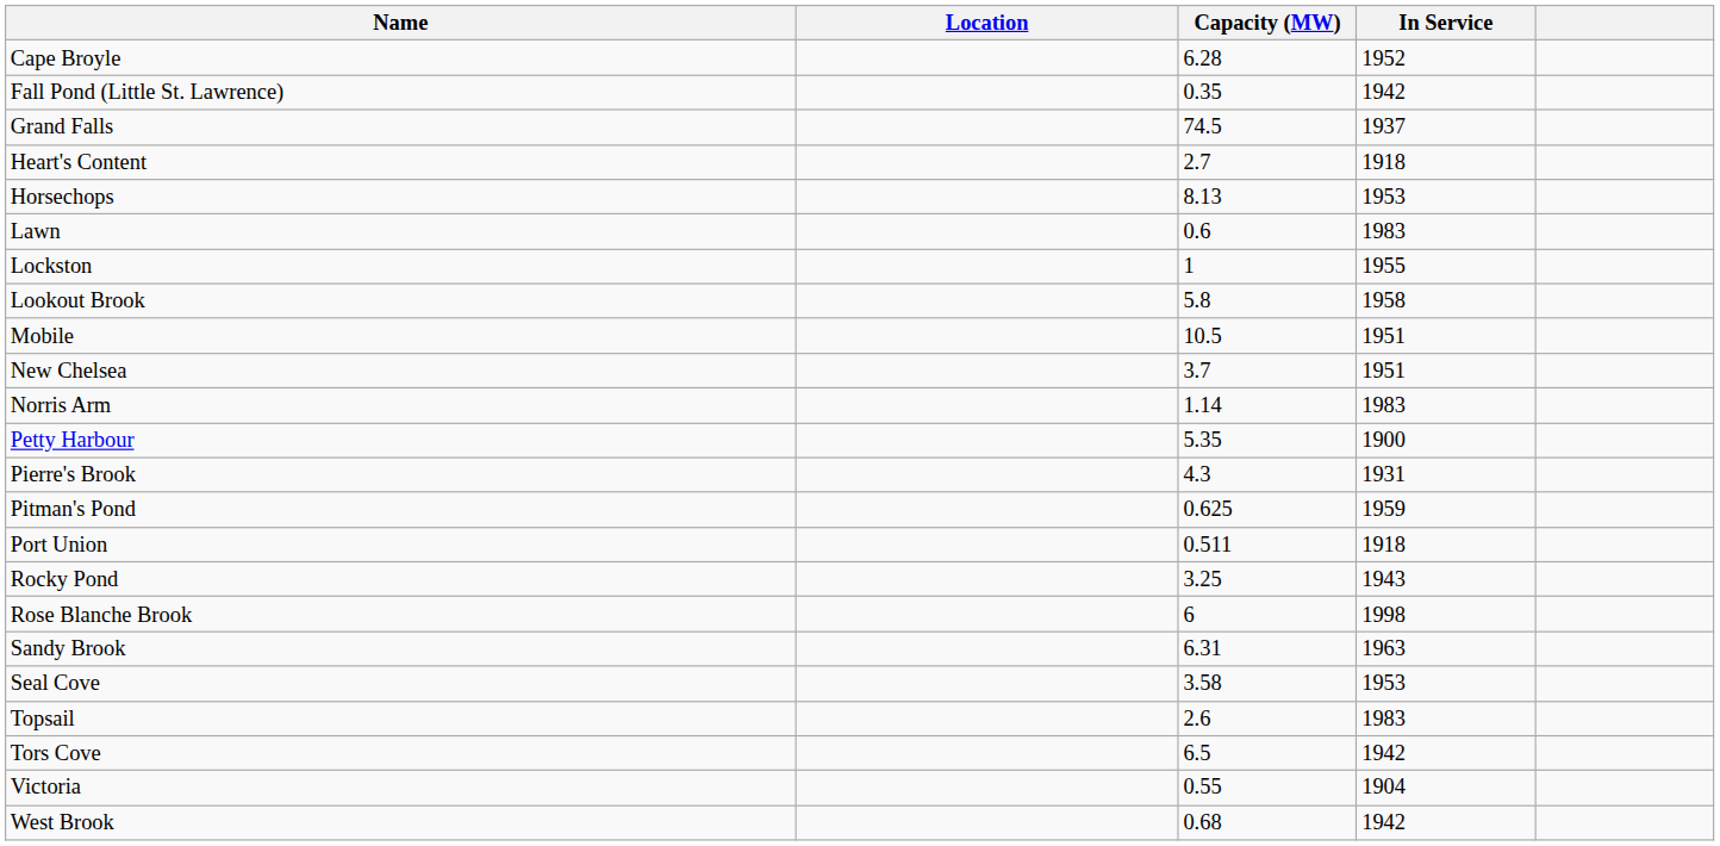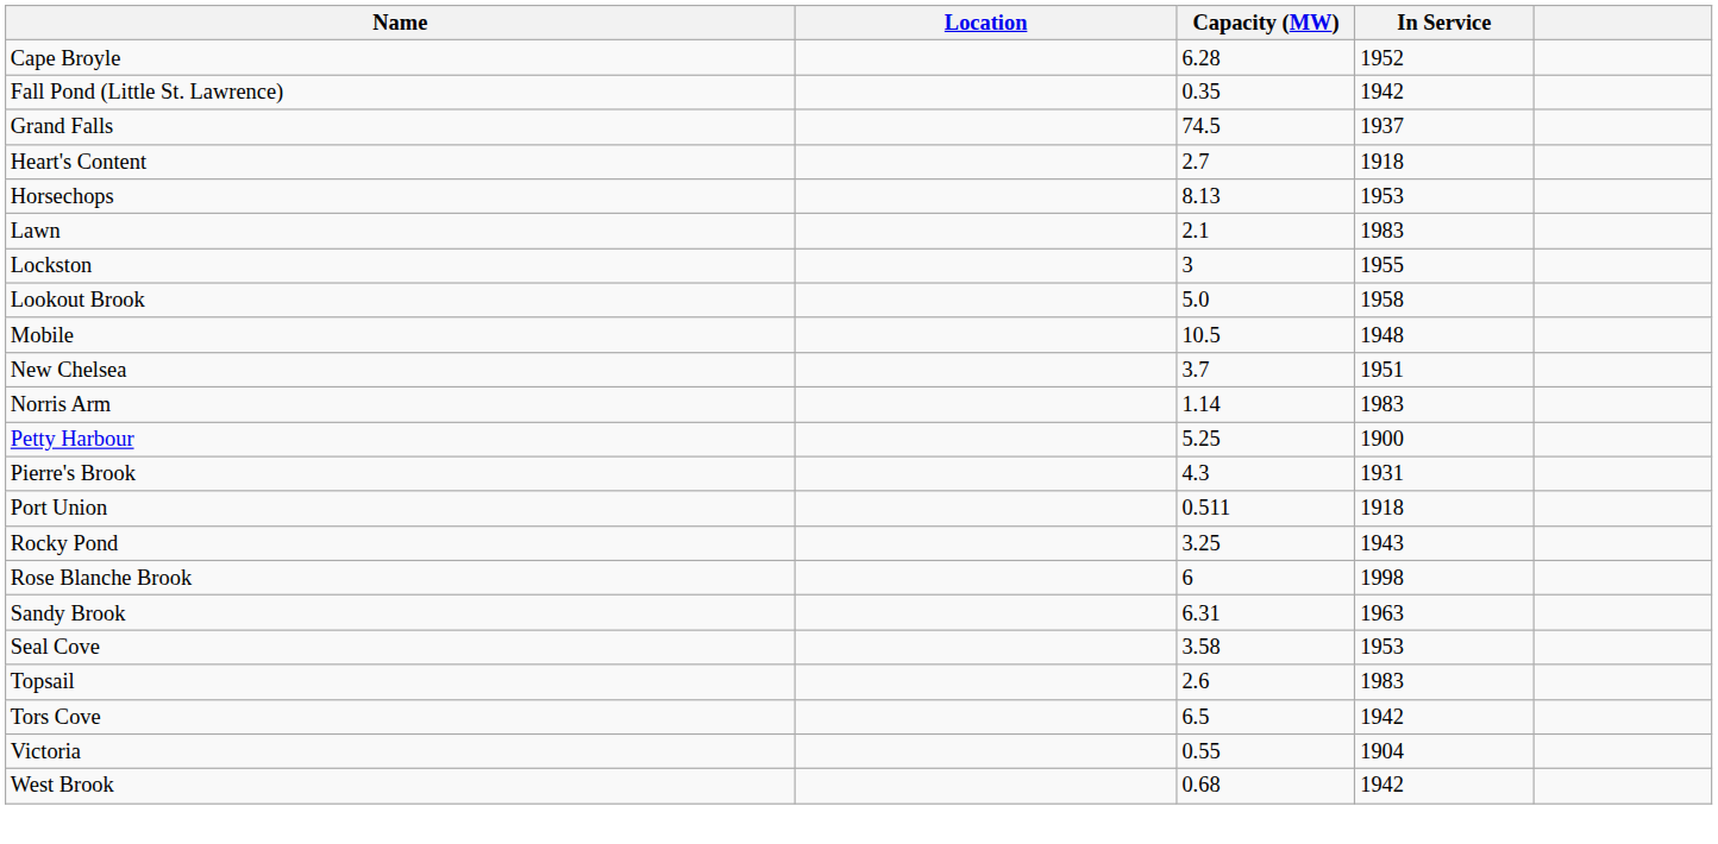Lawn | Capacity (MW): 0.6 -> 2.1
Lockston | Capacity (MW): 1 -> 3
Lookout Brook | Capacity (MW): 5.8 -> 5.0
Mobile | In Service: 1951 -> 1948
Petty Harbour | Capacity (MW): 5.35 -> 5.25
- row: Pitman's Pond | 0.625 | 1959
